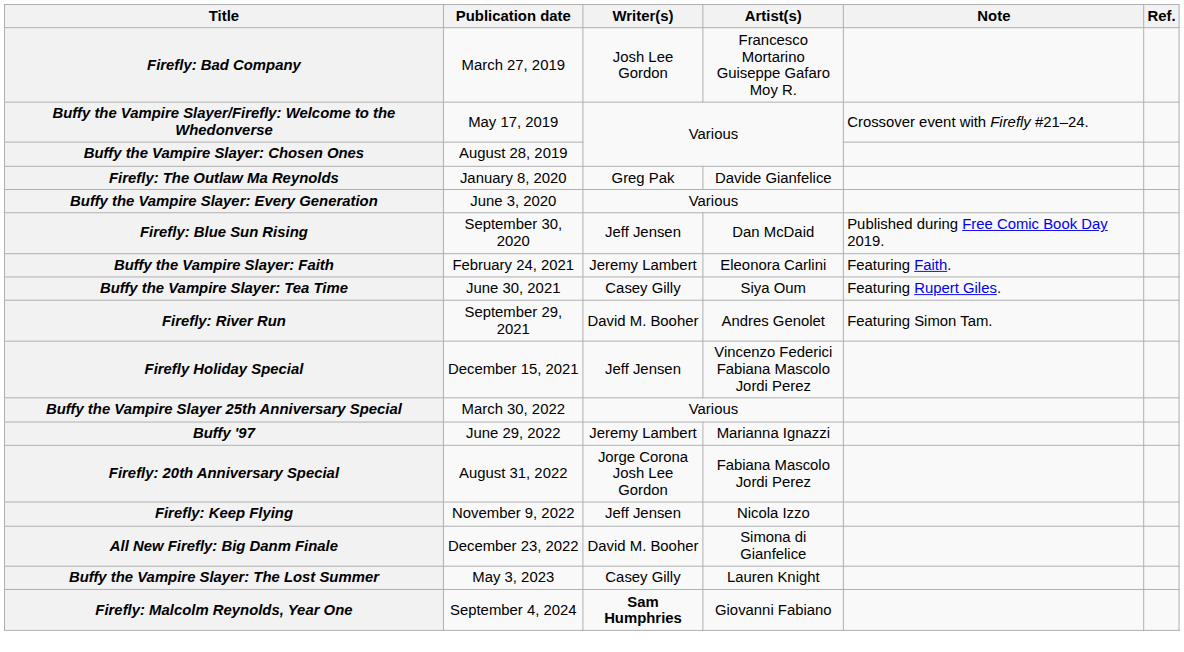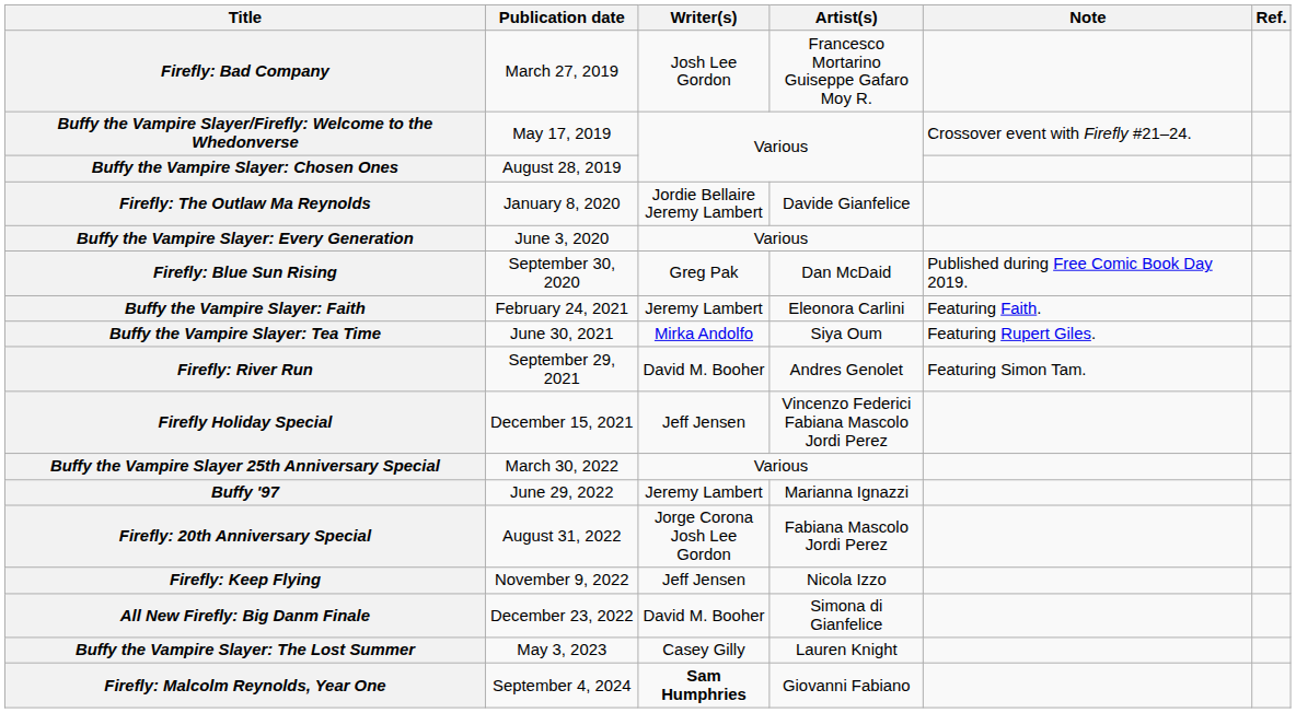Firefly: The Outlaw Ma Reynolds | Writer(s): Greg Pak -> Jordie Bellaire Jeremy Lambert
Firefly: Blue Sun Rising | Writer(s): Jeff Jensen -> Greg Pak
Buffy the Vampire Slayer: Tea Time | Writer(s): Casey Gilly -> Mirka Andolfo
